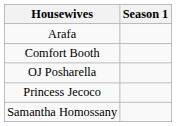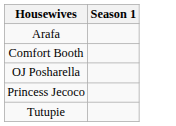- row: Samantha Homossany
+ row: Tutupie
